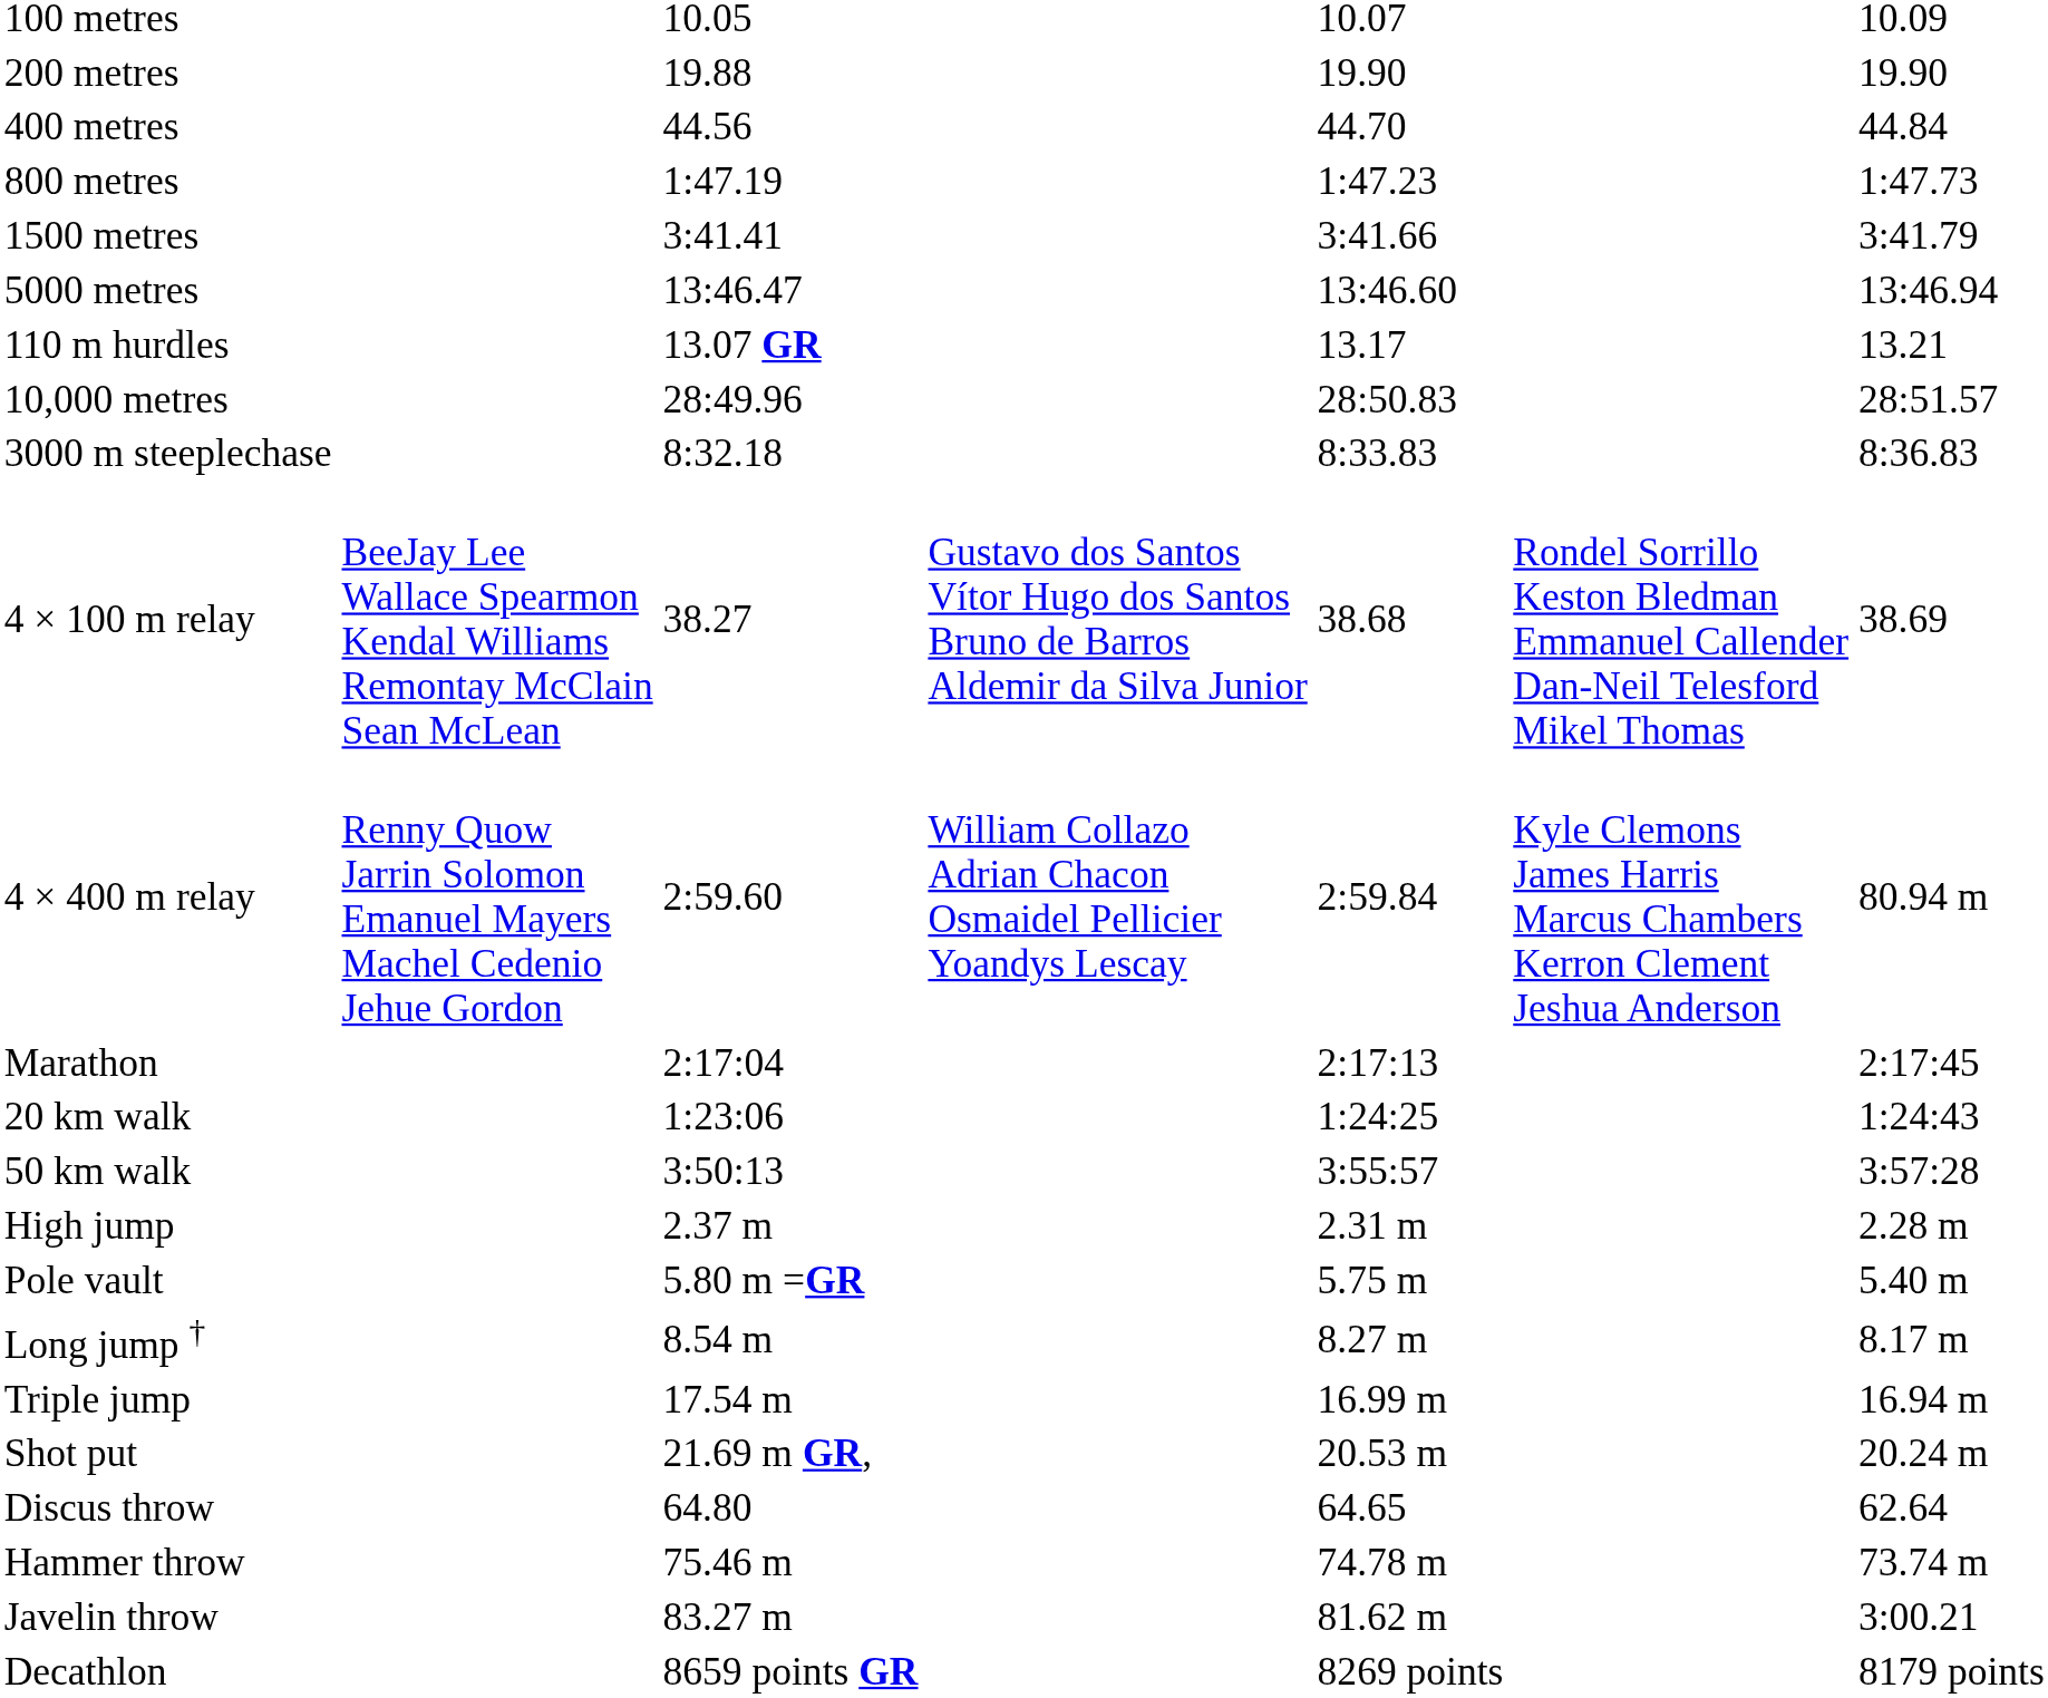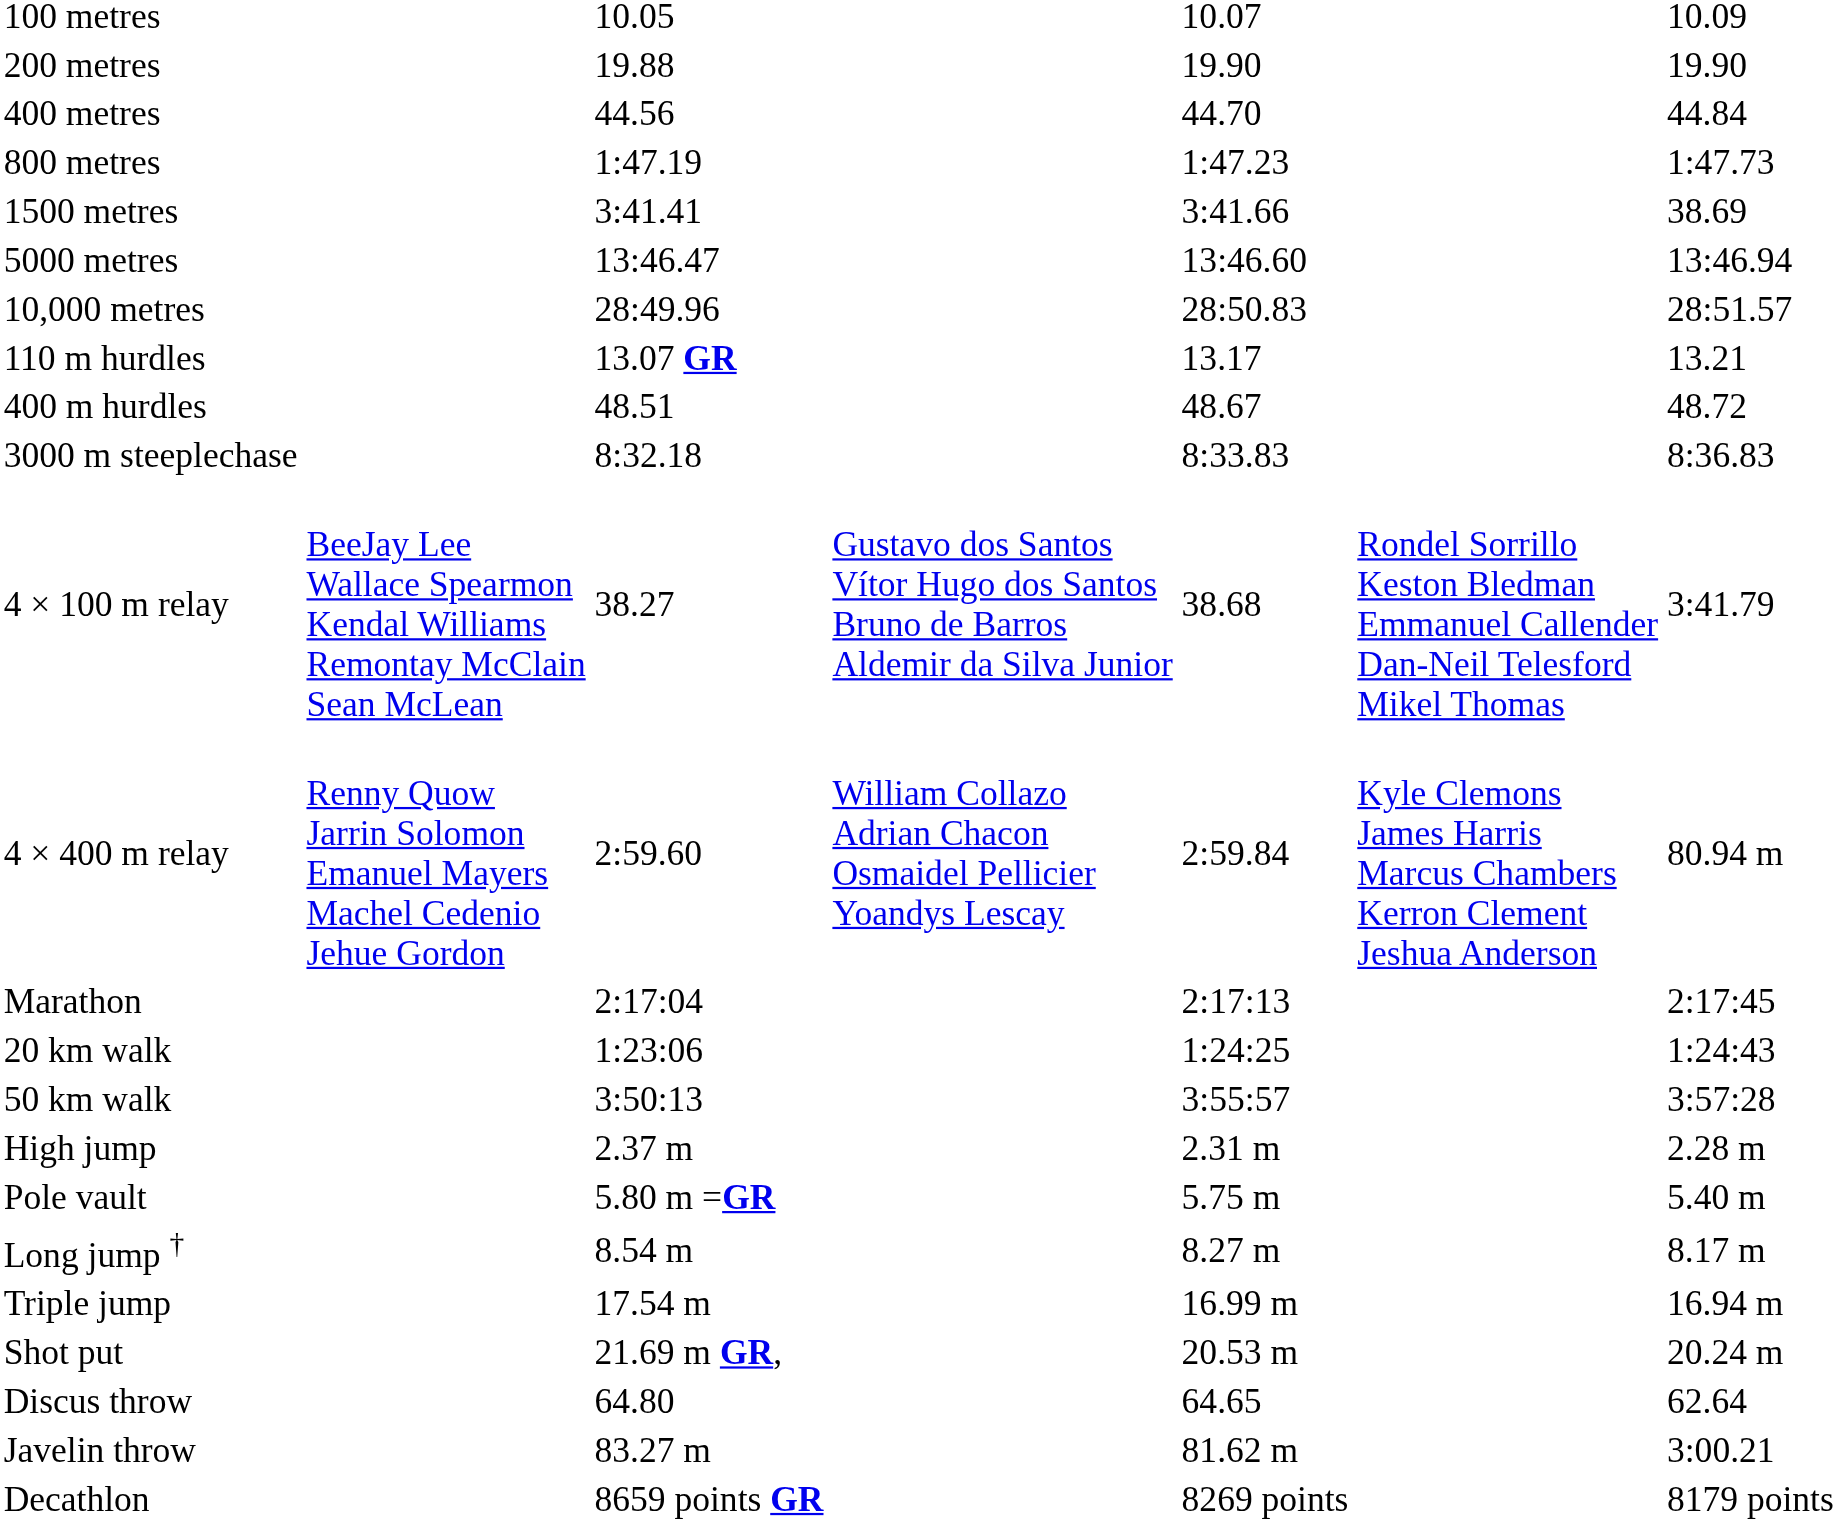1500 metres | column 7: 3:41.79 -> 38.69
rows swapped: 10,000 metres <-> 110 m hurdles
+ row: 400 m hurdles | 48.51 | 48.67 | 48.72
4 × 100 m relay | column 7: 38.69 -> 3:41.79
- row: Hammer throw | 75.46 m | 74.78 m | 73.74 m
